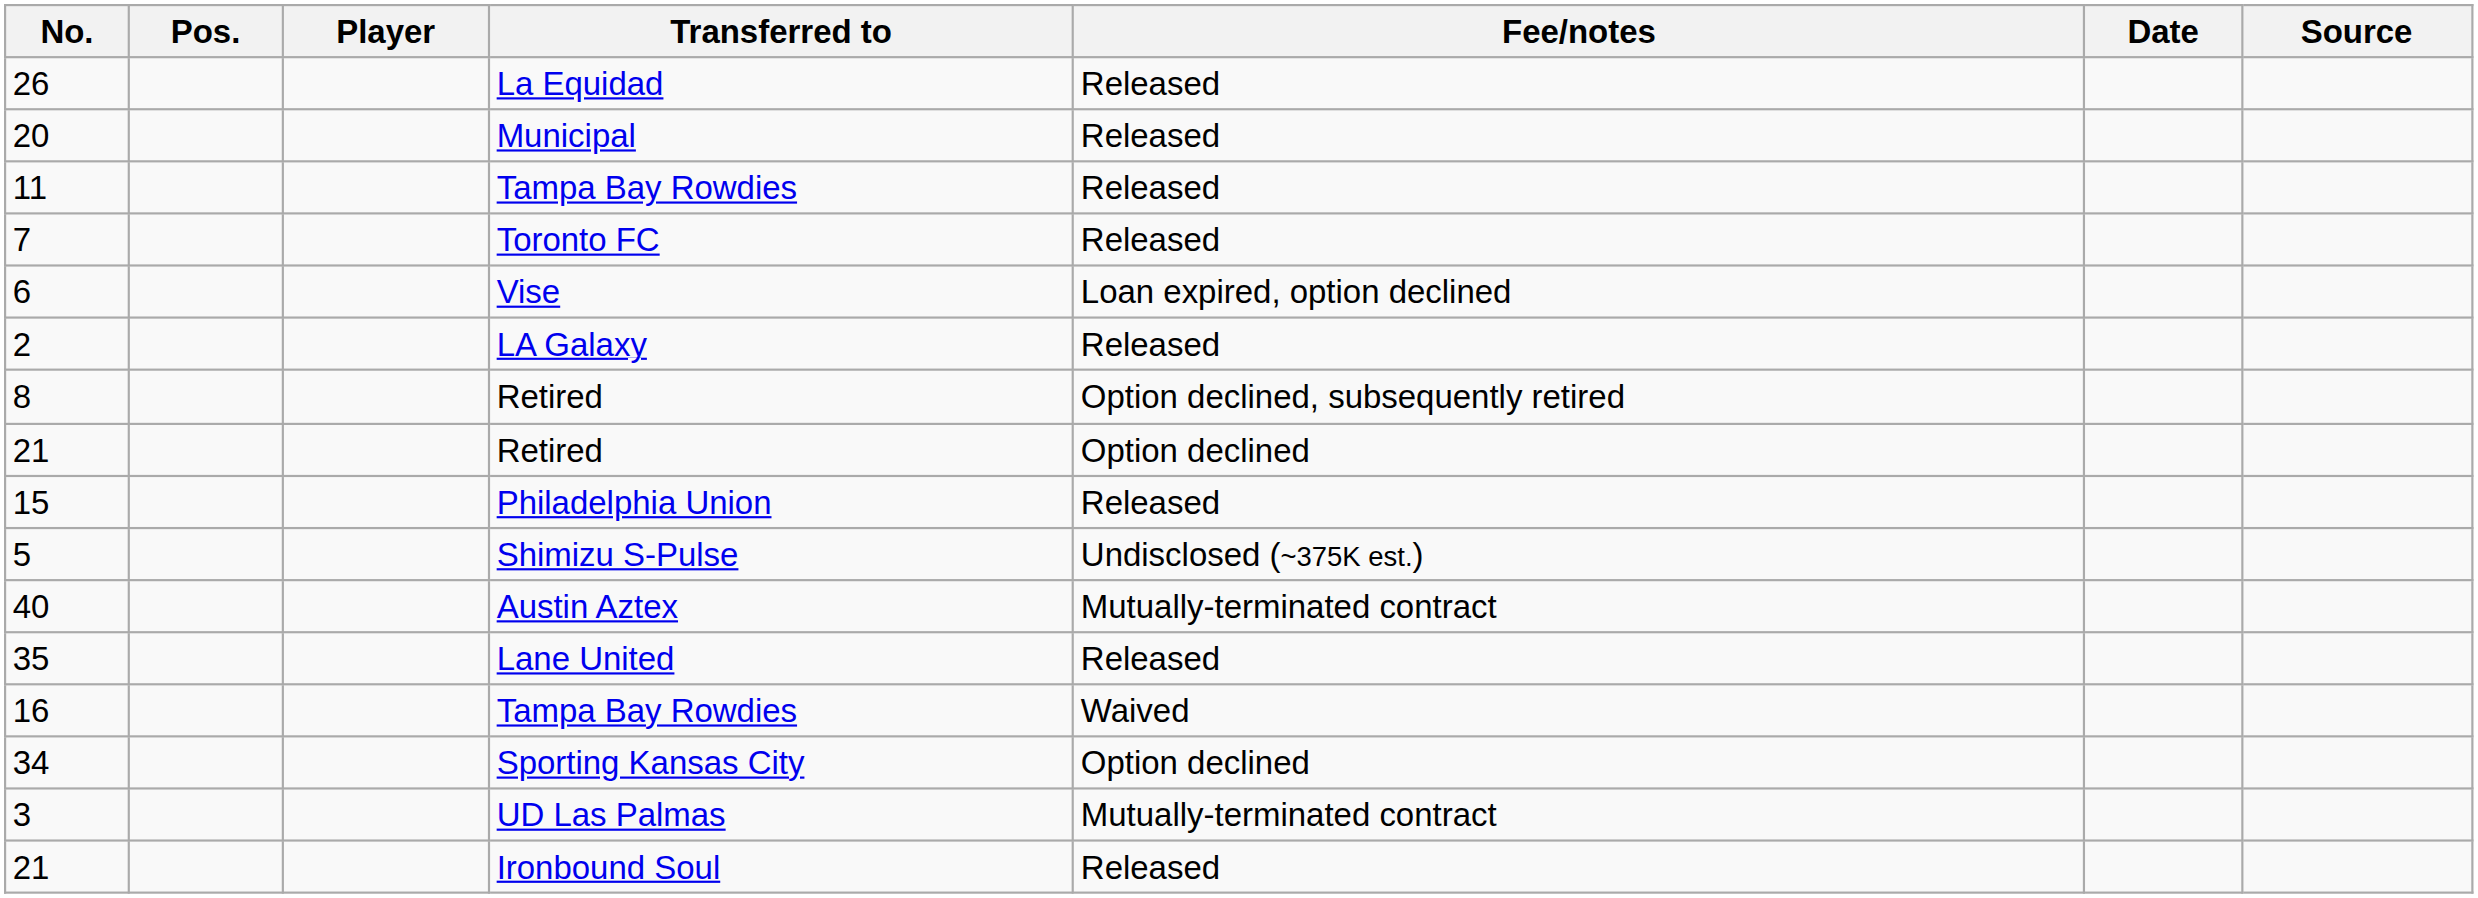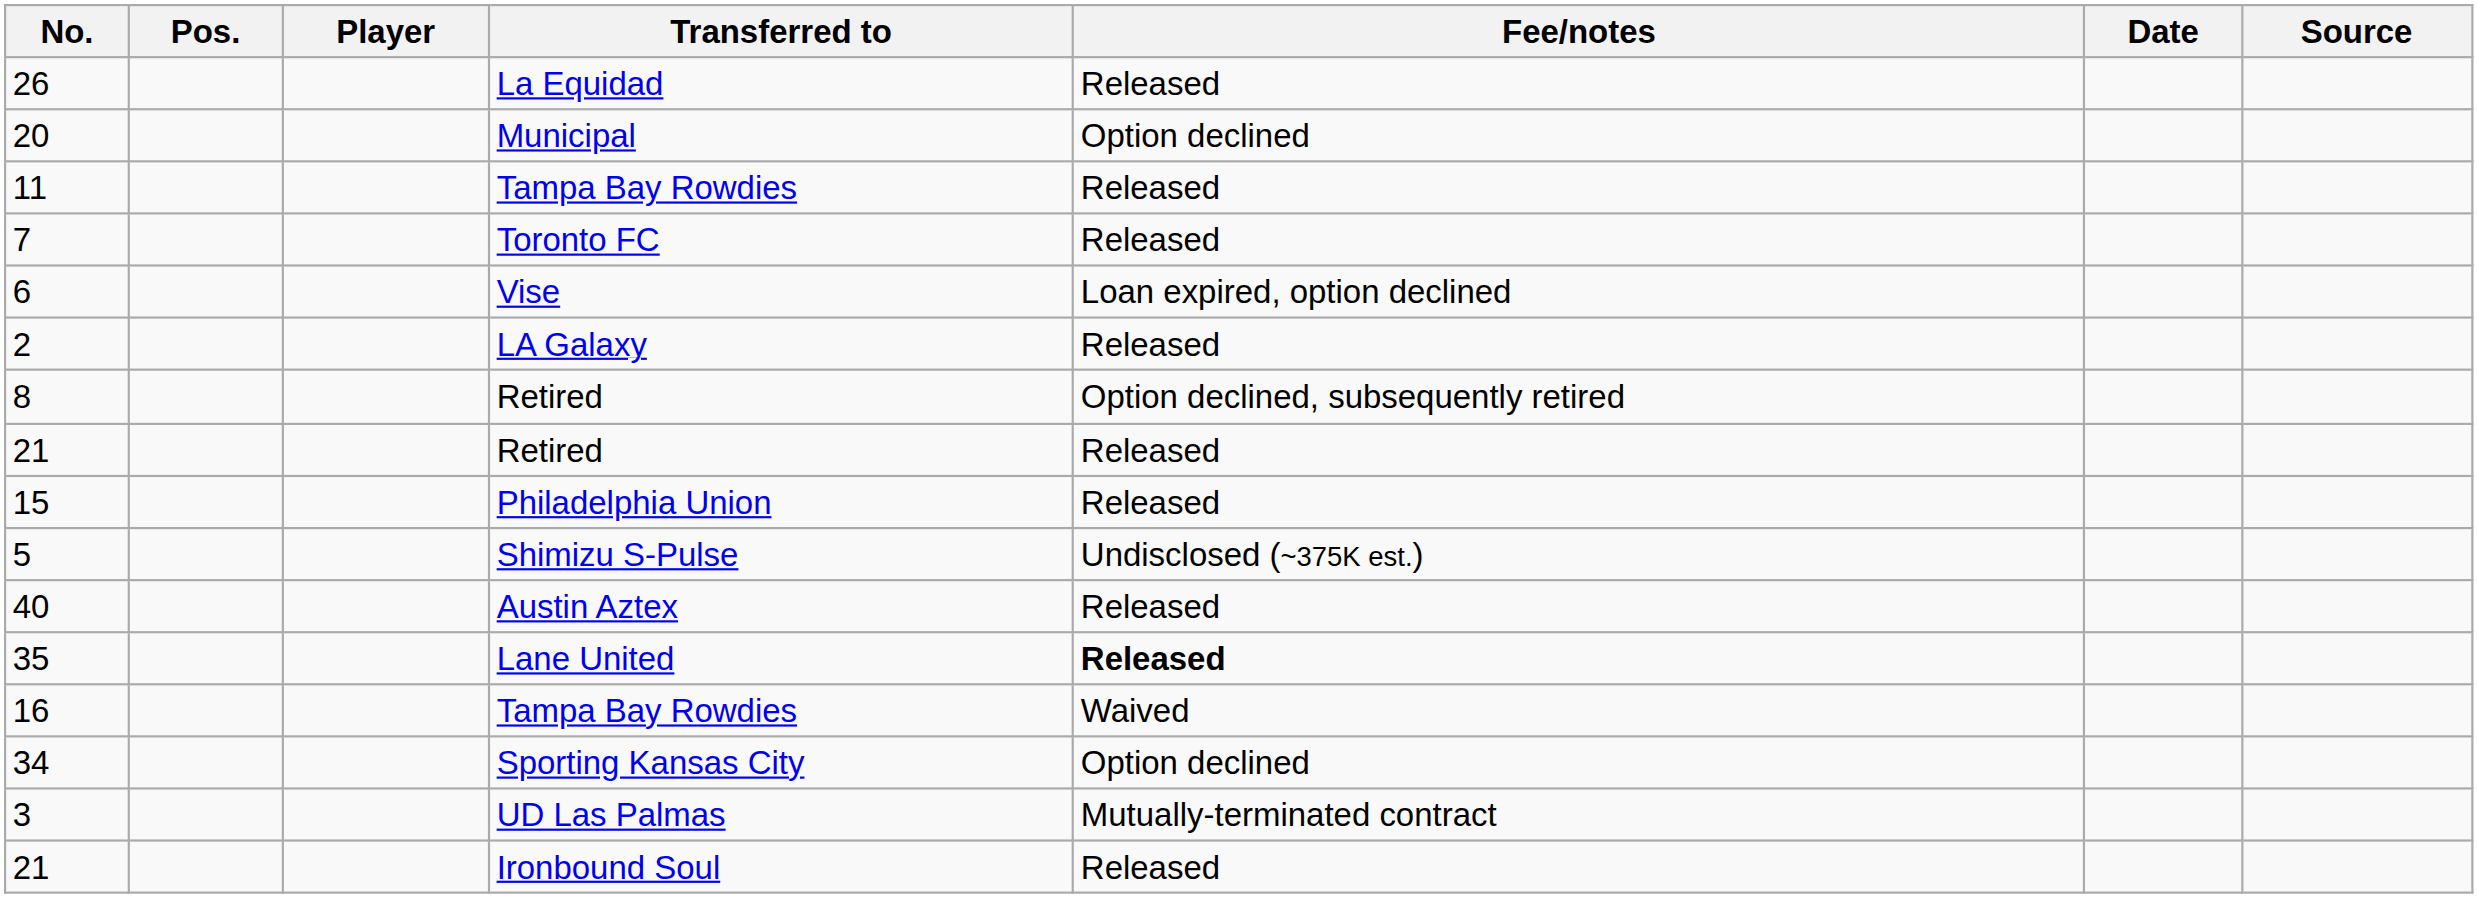20 | Fee/notes: Released -> Option declined
21 / Retired | Fee/notes: Option declined -> Released
40 | Fee/notes: Mutually-terminated contract -> Released
35 | Fee/notes: normal -> bold
